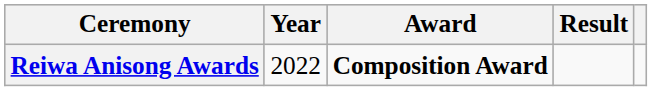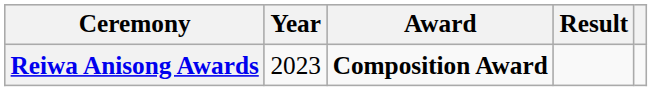Reiwa Anisong Awards | Year: 2022 -> 2023
